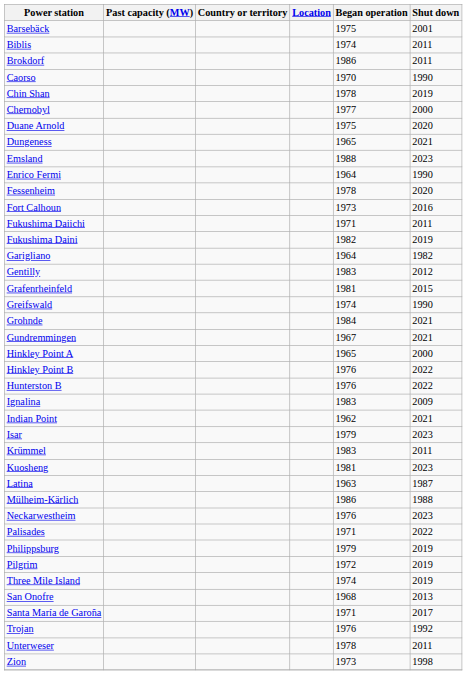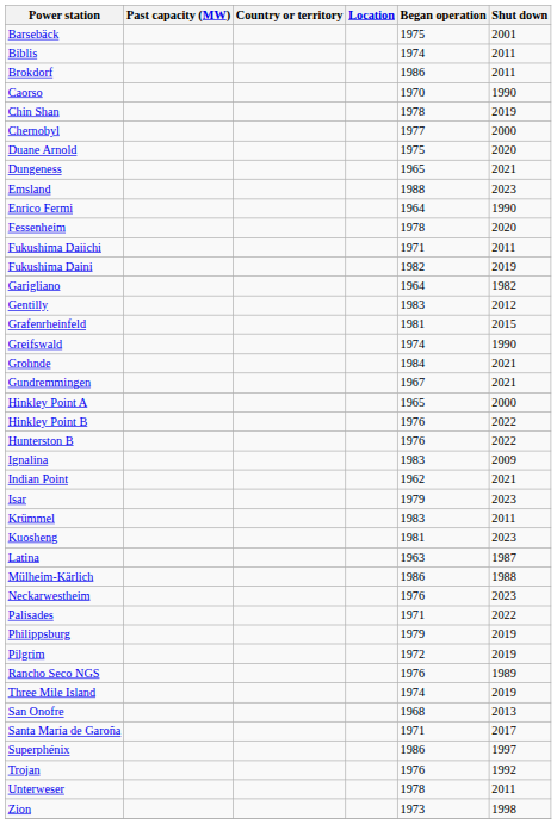- row: Fort Calhoun | 1973 | 2016
+ row: Rancho Seco NGS | 1976 | 1989
+ row: Superphénix | 1986 | 1997
